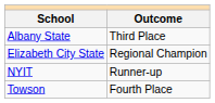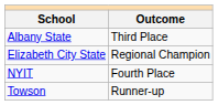NYIT | Outcome: Runner-up -> Fourth Place
Towson | Outcome: Fourth Place -> Runner-up
